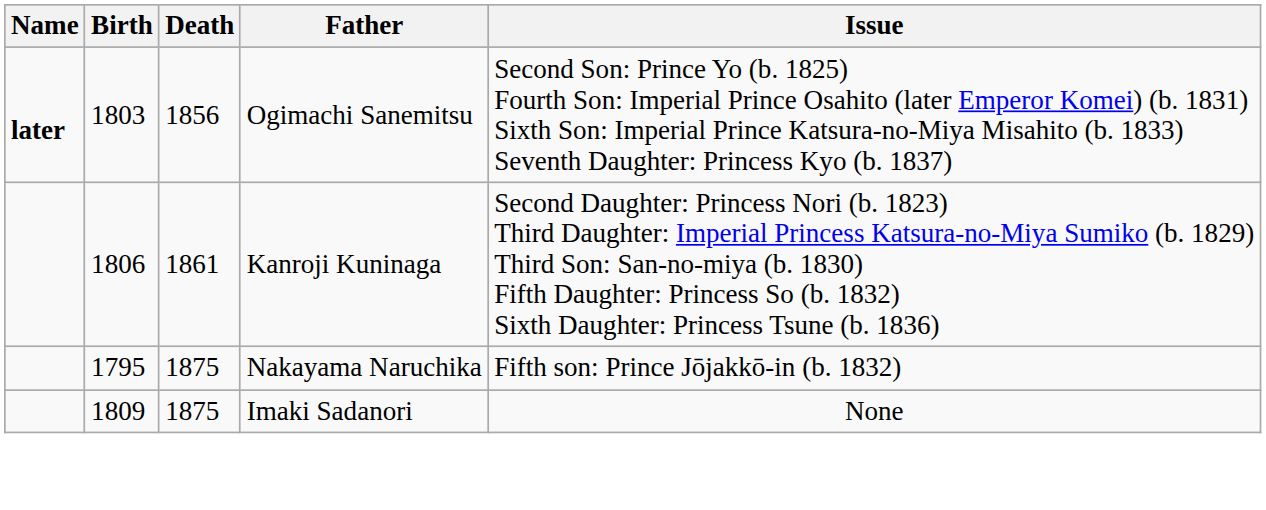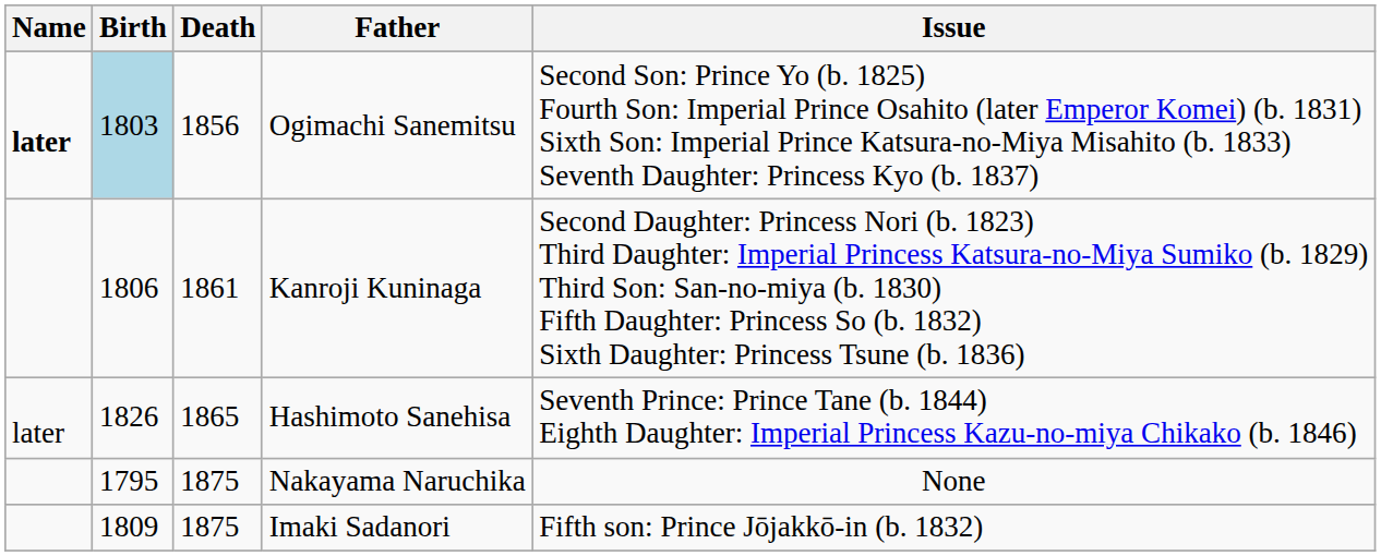Ogimachi Sanemitsu | Birth: no background -> lightblue background
+ row: later | 1826 | 1865 | Hashimoto Sanehisa | Seventh Prince: Prince Tane (b. 1844) Eighth Daughter: Imperial Princess Kazu-no-miya Chikako (b. 1846)
Nakayama Naruchika | Issue: Fifth son: Prince Jōjakkō-in (b. 1832) -> None
Imaki Sadanori | Issue: None -> Fifth son: Prince Jōjakkō-in (b. 1832)
